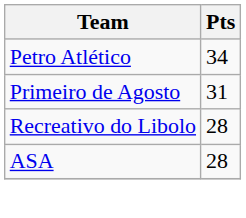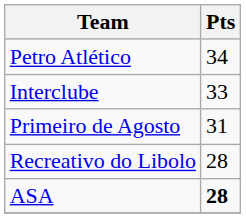+ row: Interclube | 33
ASA | Pts: normal -> bold
